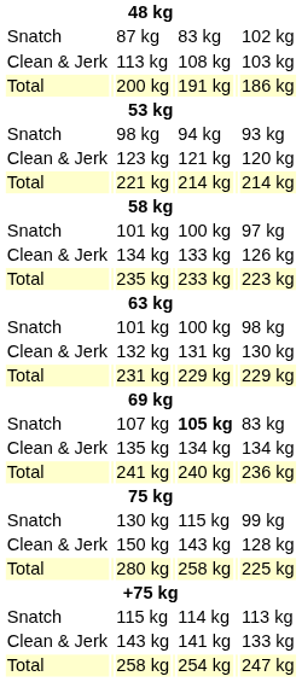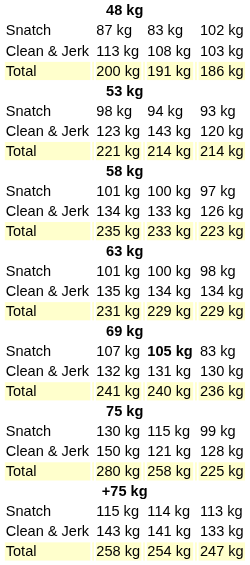123 kg | column 5: 121 kg -> 143 kg
rows swapped: 132 kg <-> 135 kg
150 kg | column 5: 143 kg -> 121 kg
